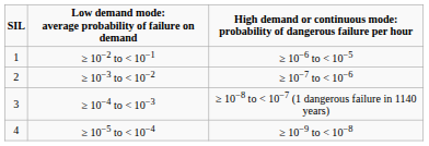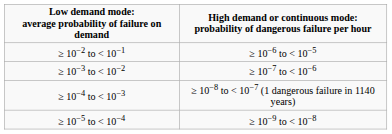- column: SIL | 1 | 2 | 3 | 4
